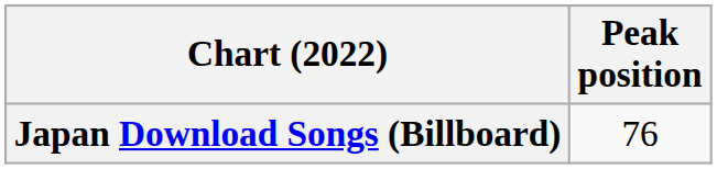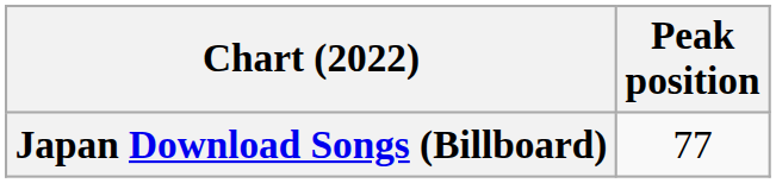Japan Download Songs (Billboard) | Peak position: 76 -> 77
